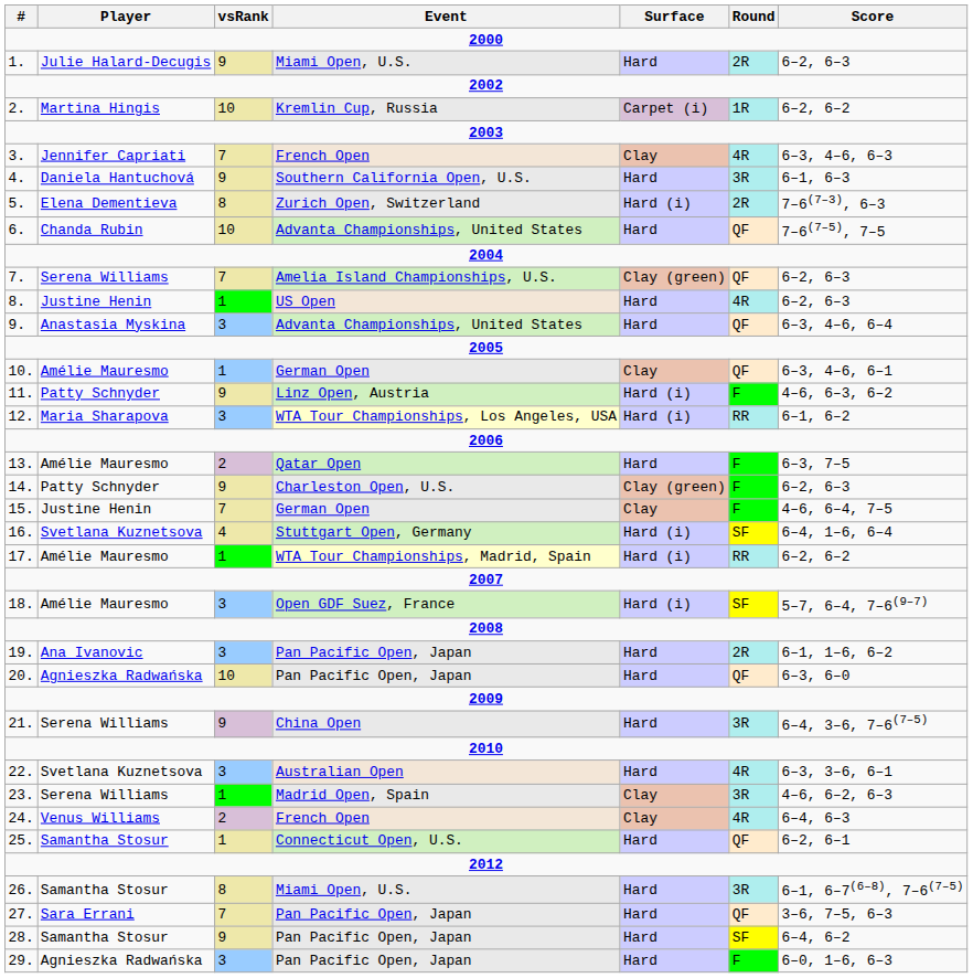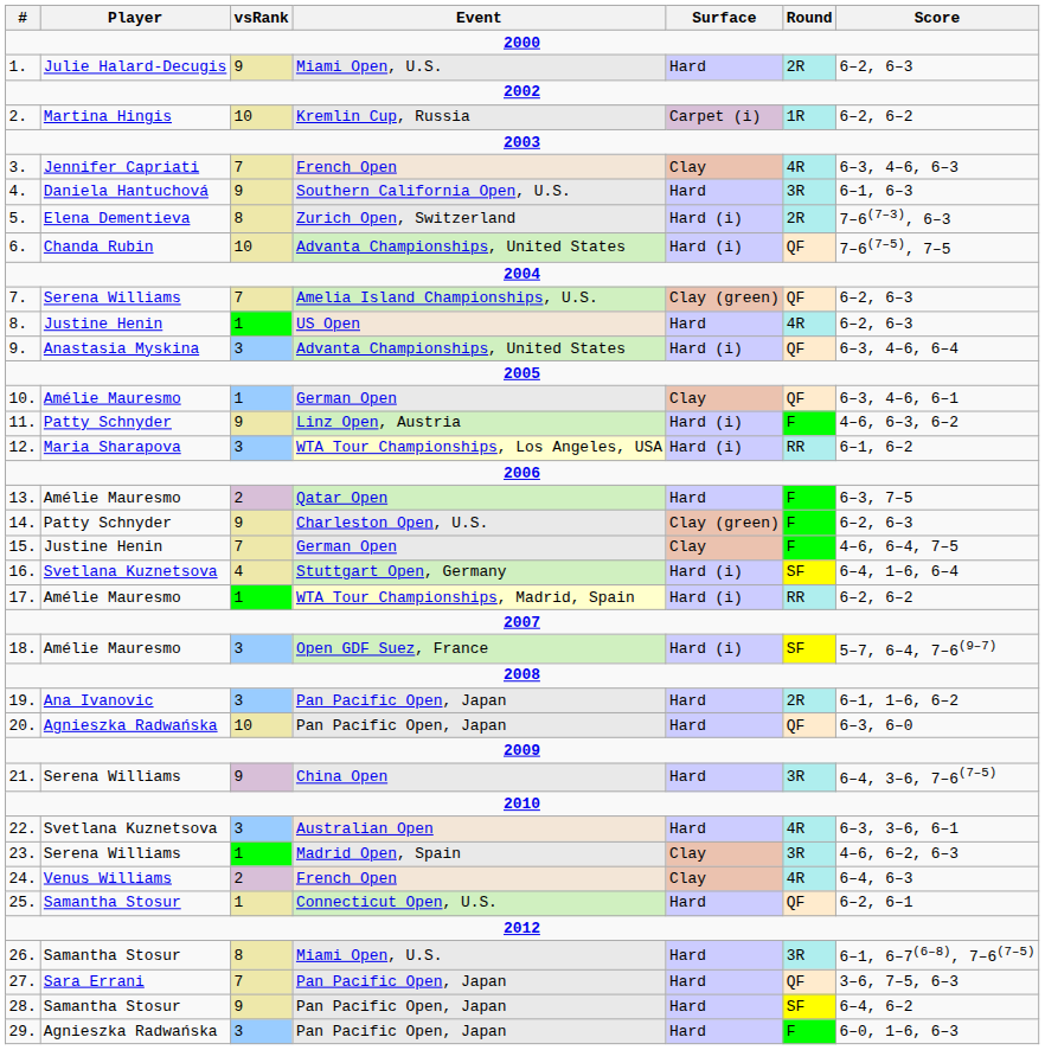6. | Surface: Hard -> Hard (i)
9. | Surface: Hard -> Hard (i)
